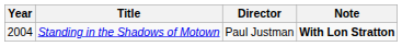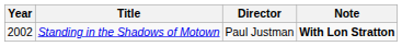Standing in the Shadows of Motown | Year: 2004 -> 2002
